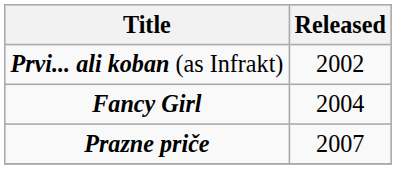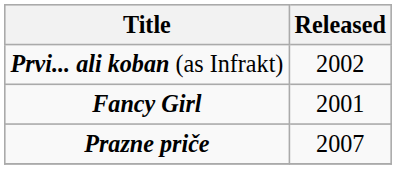Fancy Girl | Released: 2004 -> 2001
